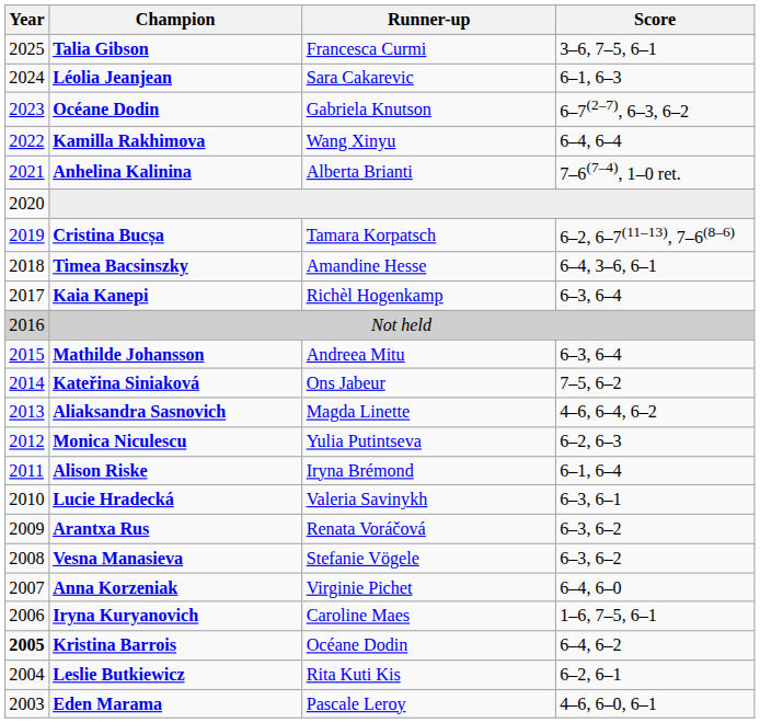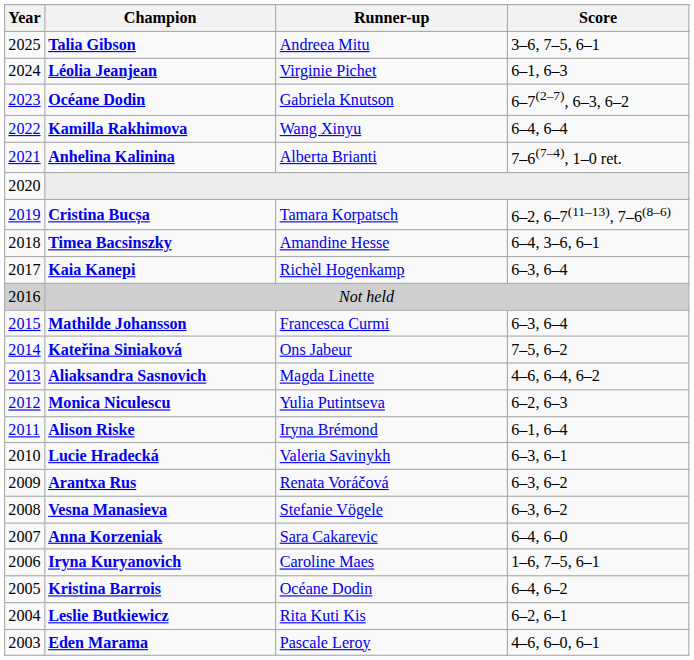Talia Gibson | Runner-up: Francesca Curmi -> Andreea Mitu
Léolia Jeanjean | Runner-up: Sara Cakarevic -> Virginie Pichet
Mathilde Johansson | Runner-up: Andreea Mitu -> Francesca Curmi
Anna Korzeniak | Runner-up: Virginie Pichet -> Sara Cakarevic
Kristina Barrois | Year: bold -> normal
